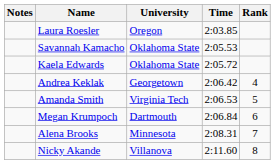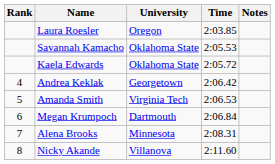columns swapped: Rank <-> Notes
